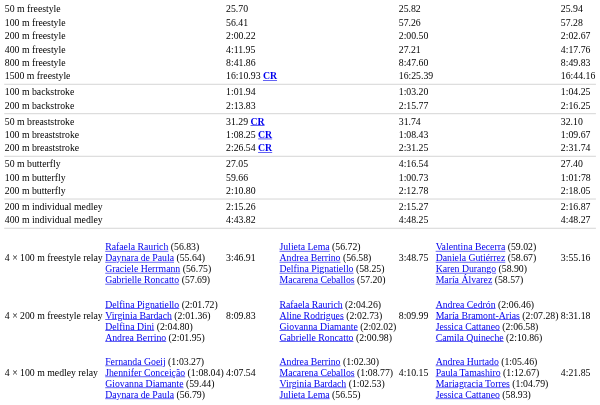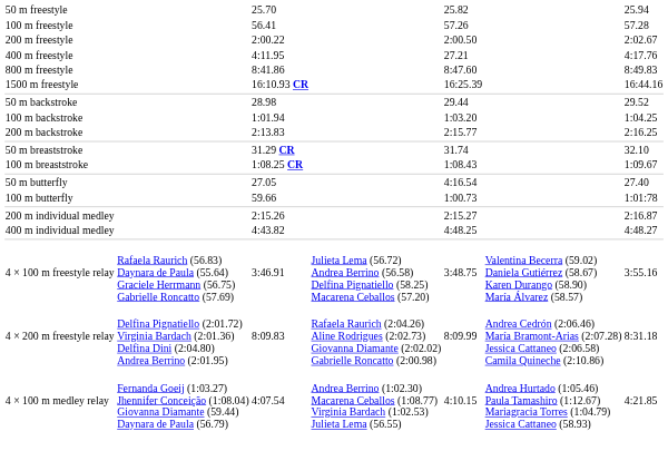+ row: 50 m backstroke | 28.98 | 29.44 | 29.52
- row: 200 m breaststroke | 2:26.54 CR | 2:31.25 | 2:31.74
- row: 200 m butterfly | 2:10.80 | 2:12.78 | 2:18.05
